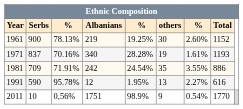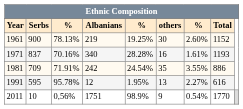1971 | column 6: 19 -> 16
1991 | column 2: 590 -> 595
